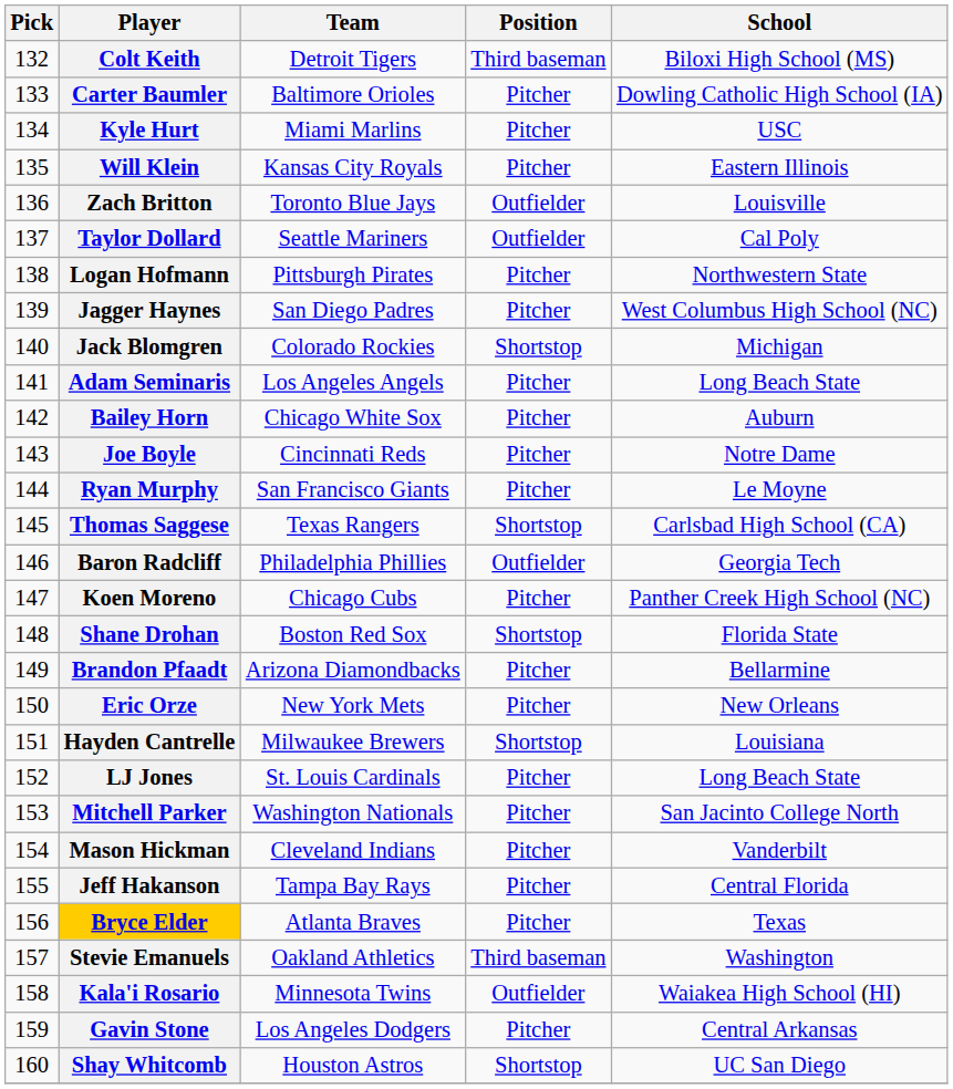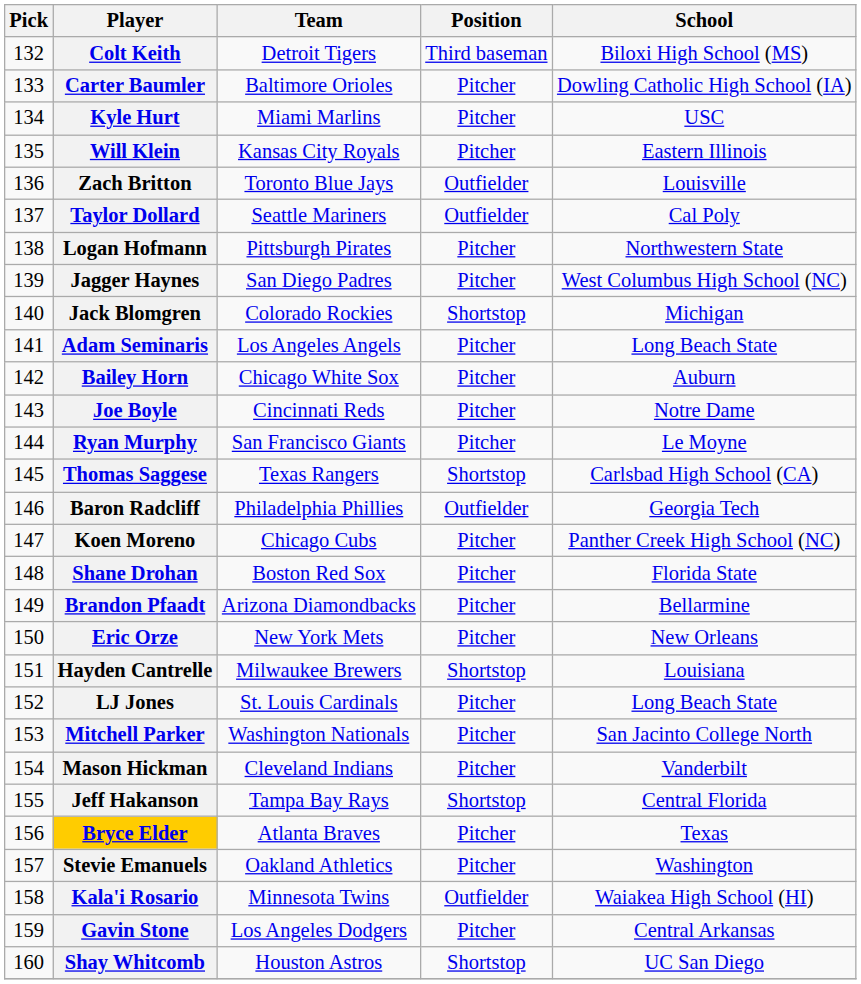Shane Drohan | Position: Shortstop -> Pitcher
Jeff Hakanson | Position: Pitcher -> Shortstop
Stevie Emanuels | Position: Third baseman -> Pitcher
